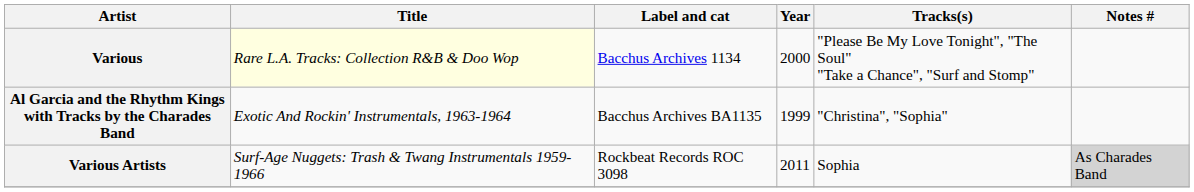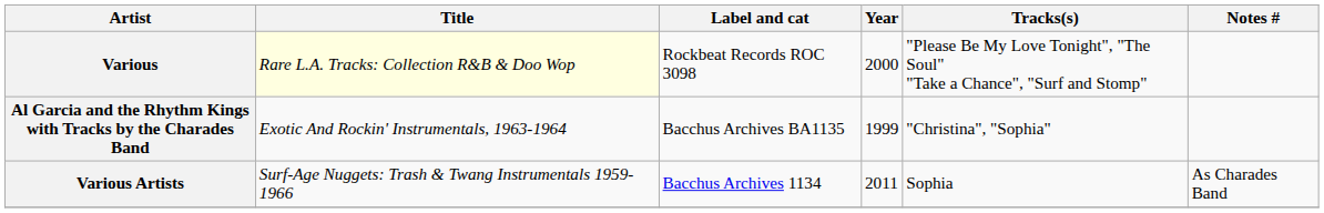Various | Label and cat: Bacchus Archives 1134 -> Rockbeat Records ROC 3098
Various Artists | Label and cat: Rockbeat Records ROC 3098 -> Bacchus Archives 1134
Various Artists | Notes #: lightgrey background -> no background
